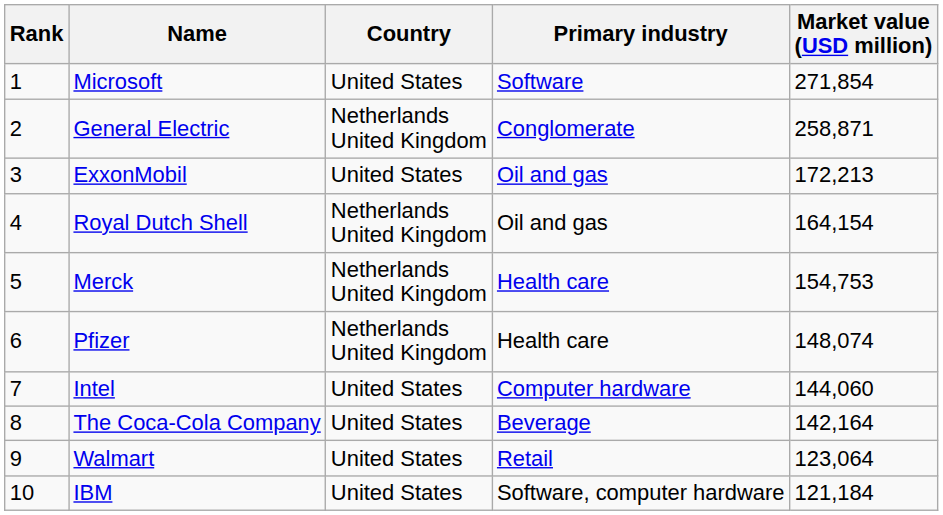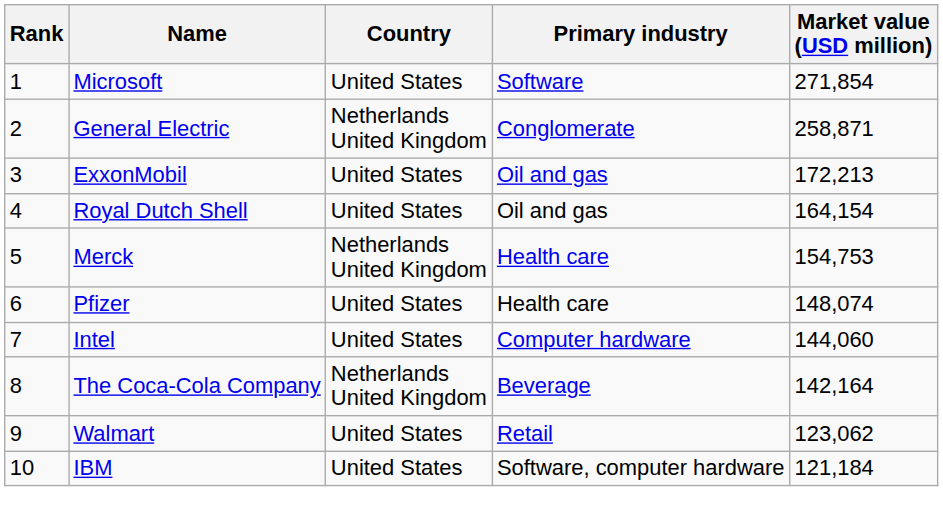Royal Dutch Shell | Country: Netherlands United Kingdom -> United States
Pfizer | Country: Netherlands United Kingdom -> United States
The Coca-Cola Company | Country: United States -> Netherlands United Kingdom
Walmart | Market value (USD million): 123,064 -> 123,062
